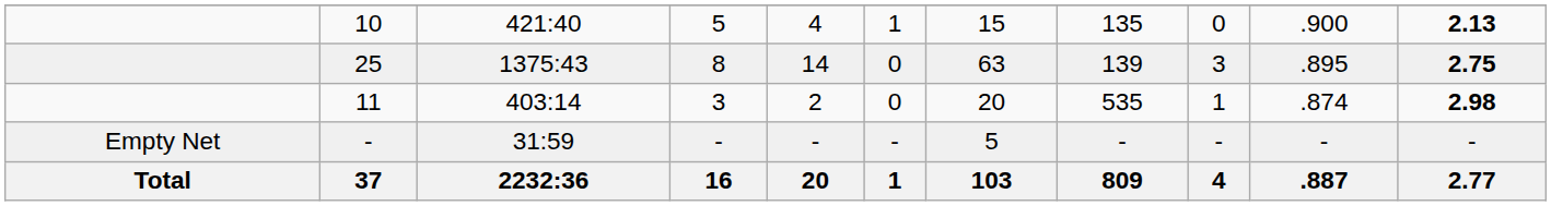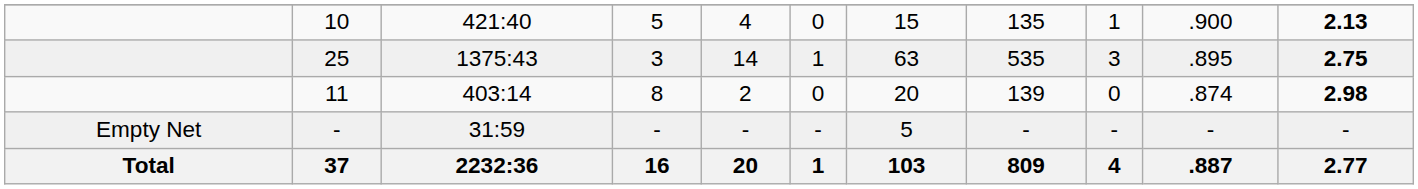10 | column 6: 1 -> 0
10 | column 9: 0 -> 1
25 | column 4: 8 -> 3
25 | column 6: 0 -> 1
25 | column 8: 139 -> 535
11 | column 4: 3 -> 8
11 | column 8: 535 -> 139
11 | column 9: 1 -> 0
